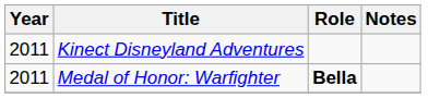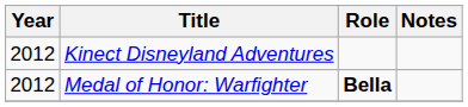Kinect Disneyland Adventures | Year: 2011 -> 2012
Medal of Honor: Warfighter | Year: 2011 -> 2012
